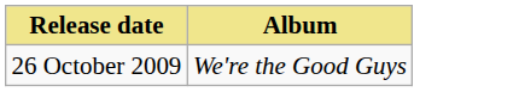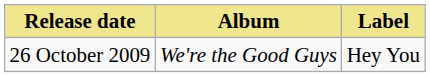+ column: Label | Hey You
